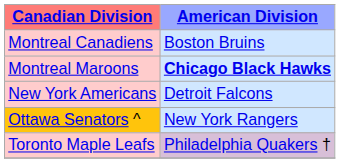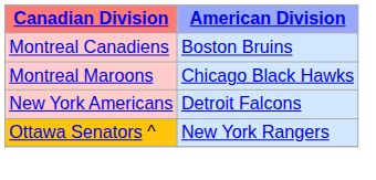Montreal Maroons | American Division: bold -> normal
- row: Toronto Maple Leafs | Philadelphia Quakers †
